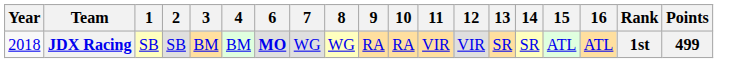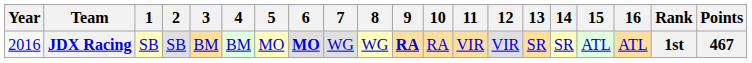+ column: 5 | MO
JDX Racing | Year: 2018 -> 2016
JDX Racing | 9: normal -> bold
JDX Racing | Points: 499 -> 467
